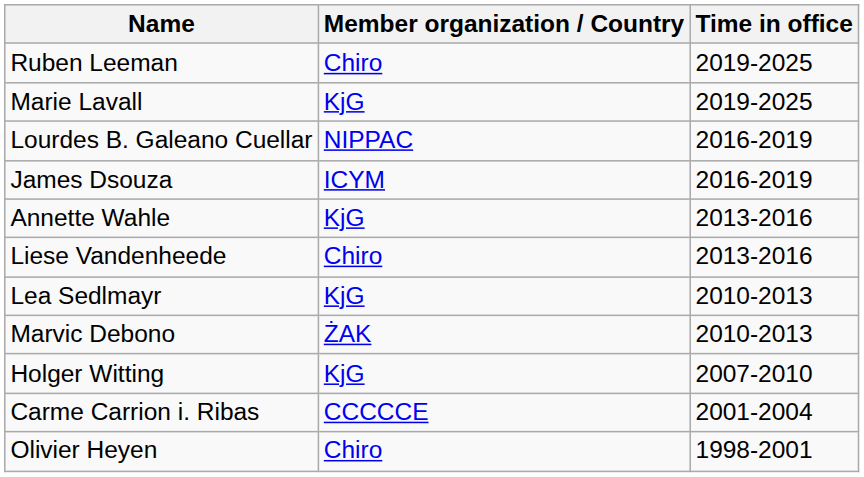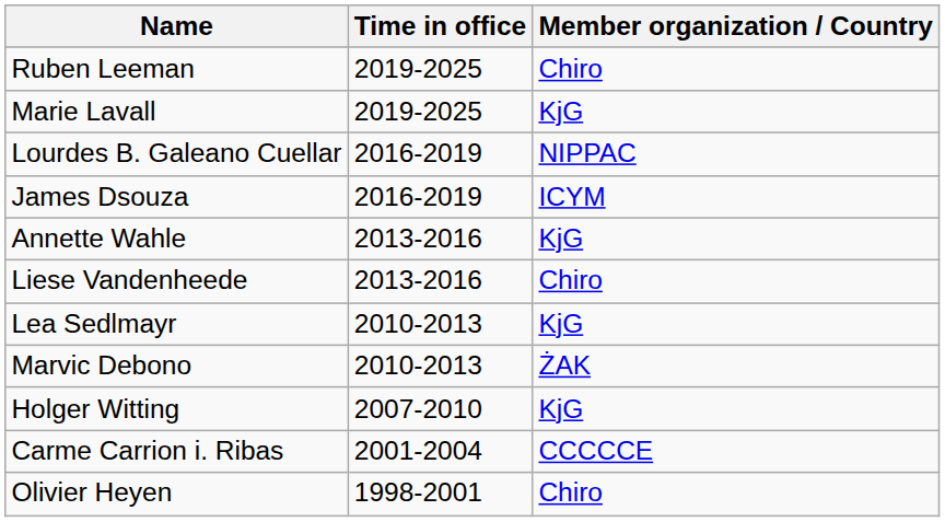columns swapped: Member organization / Country <-> Time in office
